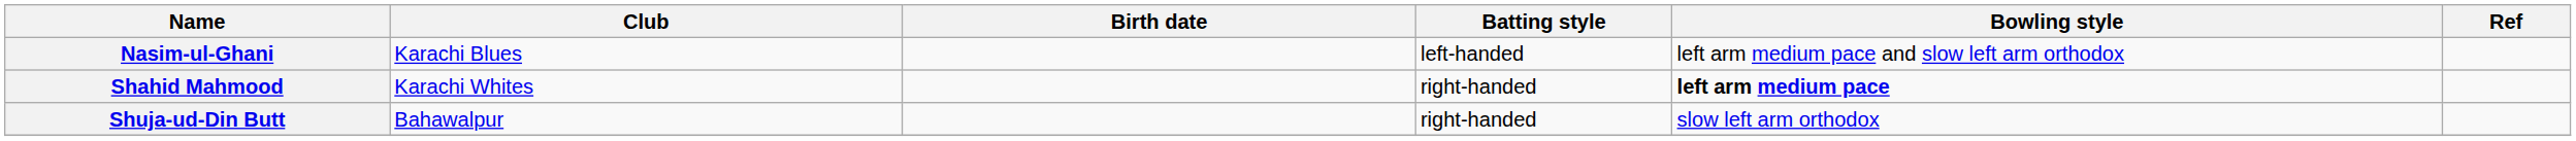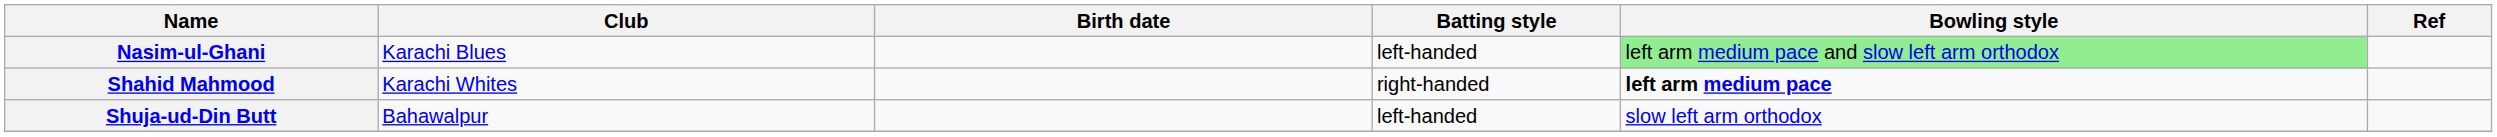Nasim-ul-Ghani | Bowling style: no background -> lightgreen background
Shuja-ud-Din Butt | Batting style: right-handed -> left-handed
